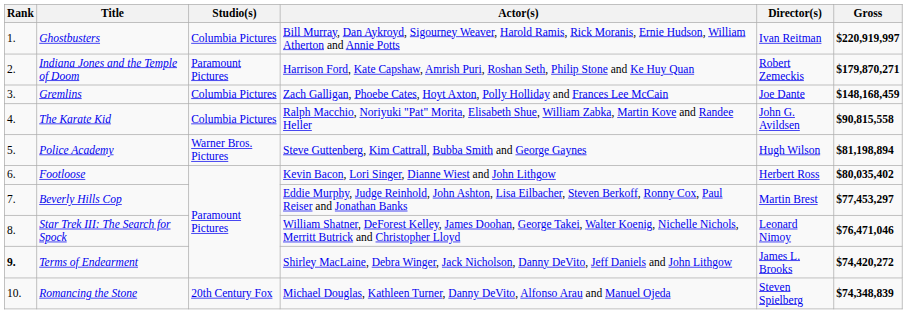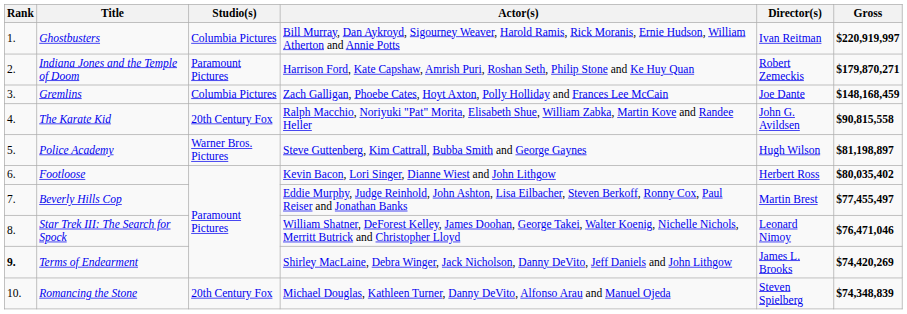The Karate Kid | Studio(s): Columbia Pictures -> 20th Century Fox
Police Academy | Gross: $81,198,894 -> $81,198,897
Beverly Hills Cop | Gross: $77,453,297 -> $77,455,497
Terms of Endearment | Gross: $74,420,272 -> $74,420,269
